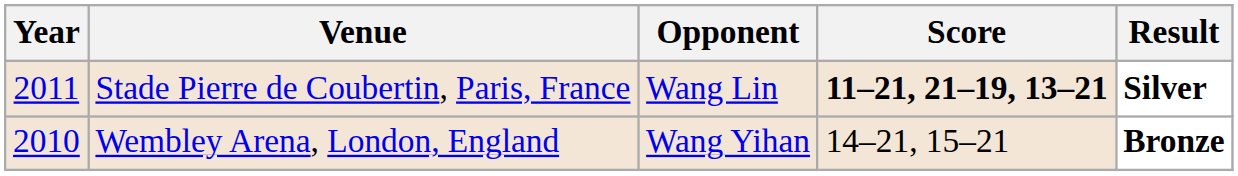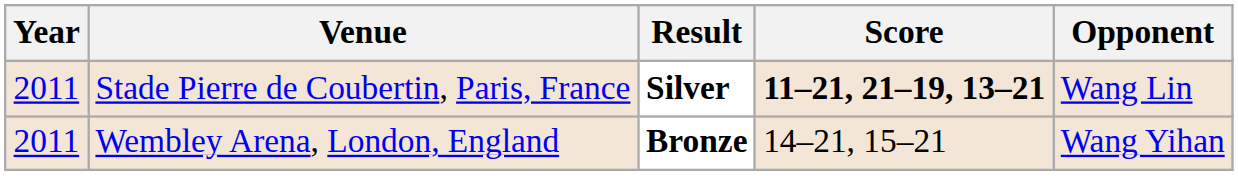columns swapped: Opponent <-> Result
Wembley Arena, London, England | Year: 2010 -> 2011
